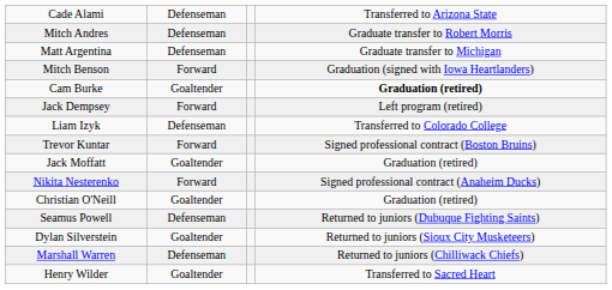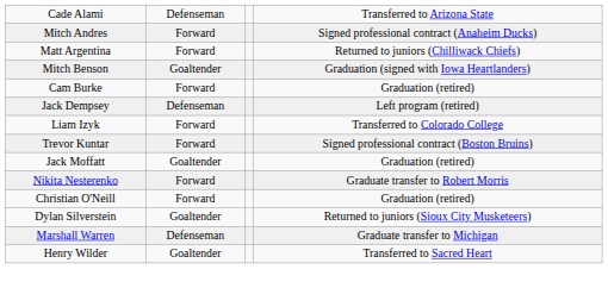Mitch Andres | column 2: Defenseman -> Forward
Mitch Andres | column 4: Graduate transfer to Robert Morris -> Signed professional contract (Anaheim Ducks)
Matt Argentina | column 2: Defenseman -> Forward
Matt Argentina | column 4: Graduate transfer to Michigan -> Returned to juniors (Chilliwack Chiefs)
Mitch Benson | column 2: Forward -> Goaltender
Cam Burke | column 2: Goaltender -> Forward
Cam Burke | column 4: bold -> normal
Jack Dempsey | column 2: Forward -> Defenseman
Liam Izyk | column 2: Defenseman -> Forward
Nikita Nesterenko | column 4: Signed professional contract (Anaheim Ducks) -> Graduate transfer to Robert Morris
Christian O'Neill | column 2: Goaltender -> Forward
- row: Seamus Powell | Defenseman | Returned to juniors (Dubuque Fighting Saints)
Marshall Warren | column 4: Returned to juniors (Chilliwack Chiefs) -> Graduate transfer to Michigan
